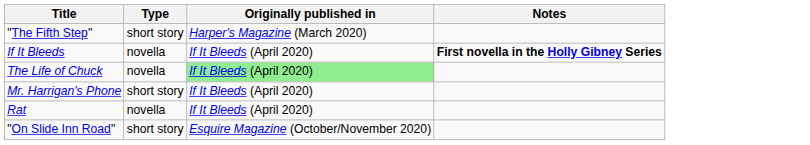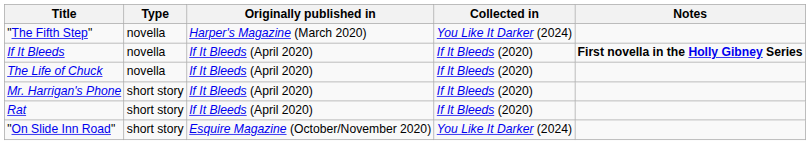+ column: Collected in | You Like It Darker (2024) | If It Bleeds (2020) | If It Bleeds (2020) | If It Bleeds (2020) | If It Bleeds (2020) | You Like It Darker (2024)
"The Fifth Step" | Type: short story -> novella
The Life of Chuck | Originally published in: lightgreen background -> no background
Rat | Type: novella -> short story
